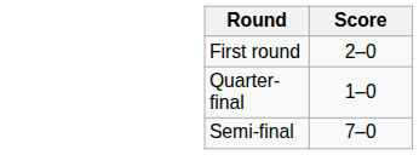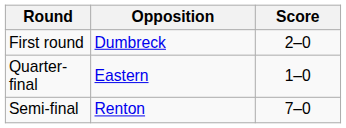+ column: Opposition | Dumbreck | Eastern | Renton
